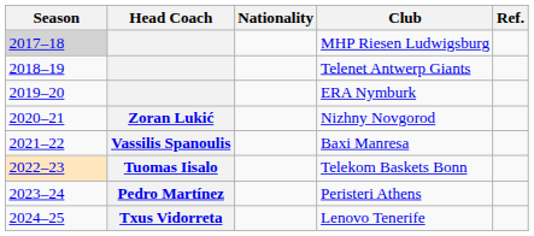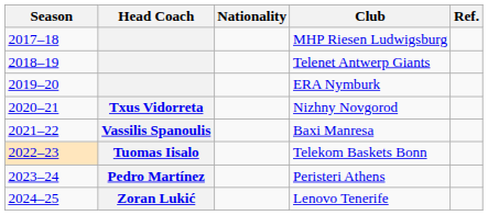MHP Riesen Ludwigsburg | Season: lightgrey background -> no background
Nizhny Novgorod | Head Coach: Zoran Lukić -> Txus Vidorreta
Lenovo Tenerife | Head Coach: Txus Vidorreta -> Zoran Lukić
